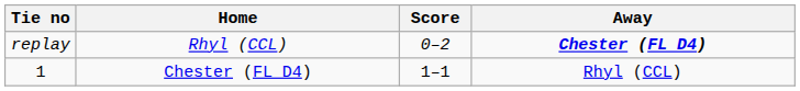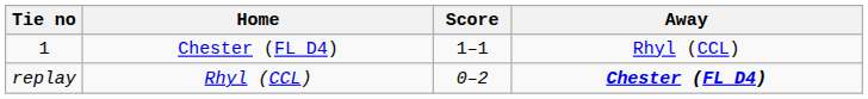rows swapped: 1 <-> replay
